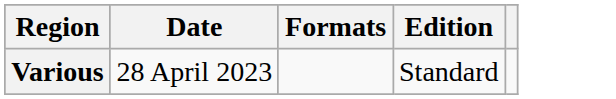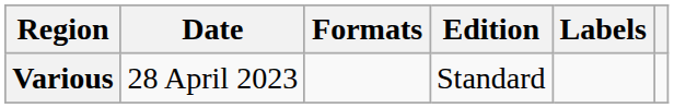+ column: Labels
